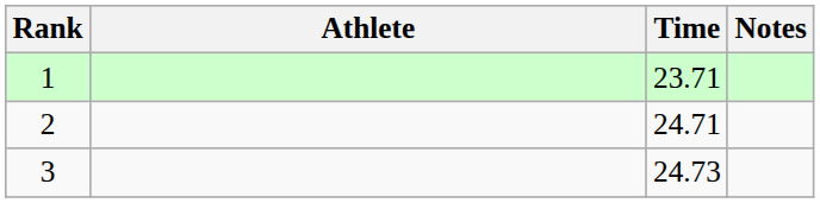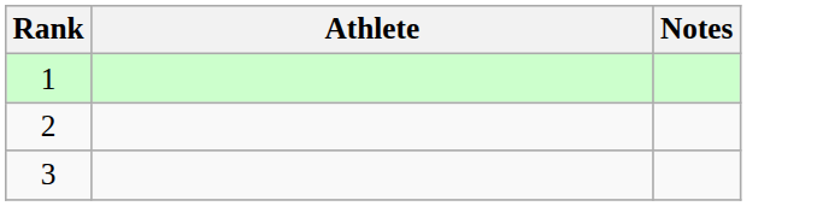- column: Time | 23.71 | 24.71 | 24.73
